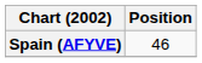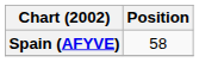Spain (AFYVE) | Position: 46 -> 58
